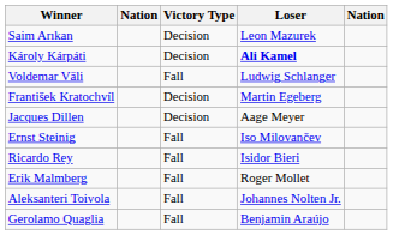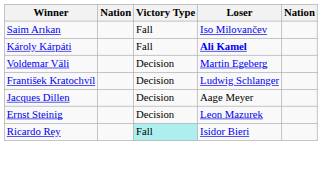Saim Arıkan | Victory Type: Decision -> Fall
Saim Arıkan | Loser: Leon Mazurek -> Iso Milovančev
Károly Kárpáti | Victory Type: Decision -> Fall
Voldemar Väli | Victory Type: Fall -> Decision
Voldemar Väli | Loser: Ludwig Schlanger -> Martin Egeberg
František Kratochvíl | Loser: Martin Egeberg -> Ludwig Schlanger
Ernst Steinig | Victory Type: Fall -> Decision
Ernst Steinig | Loser: Iso Milovančev -> Leon Mazurek
Ricardo Rey | Victory Type: no background -> paleturquoise background
- row: Erik Malmberg | Fall | Roger Mollet
- row: Aleksanteri Toivola | Fall | Johannes Nolten Jr.
- row: Gerolamo Quaglia | Fall | Benjamin Araújo
